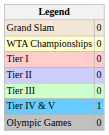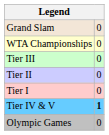rows swapped: Tier I <-> Tier III
Tier IV & V | column 2: normal -> bold
